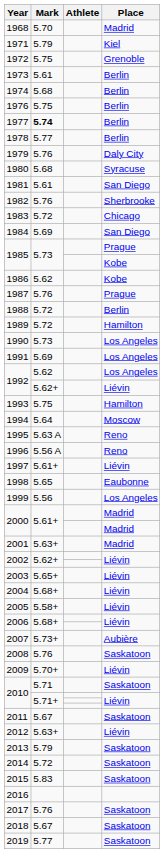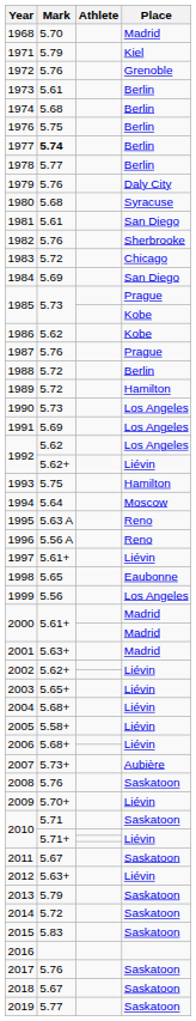1972 | Mark: 5.75 -> 5.76
